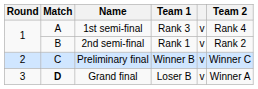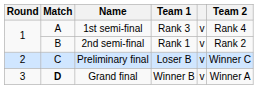Preliminary final | Team 1: Winner B -> Loser B
Grand final | Team 1: Loser B -> Winner B
